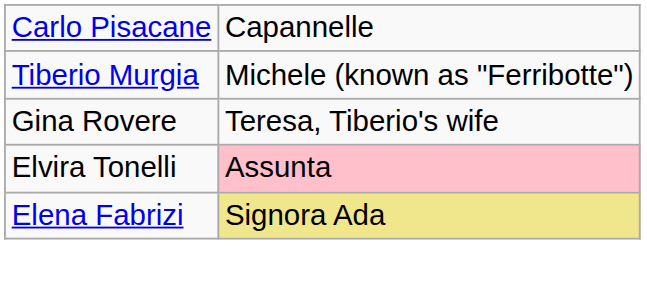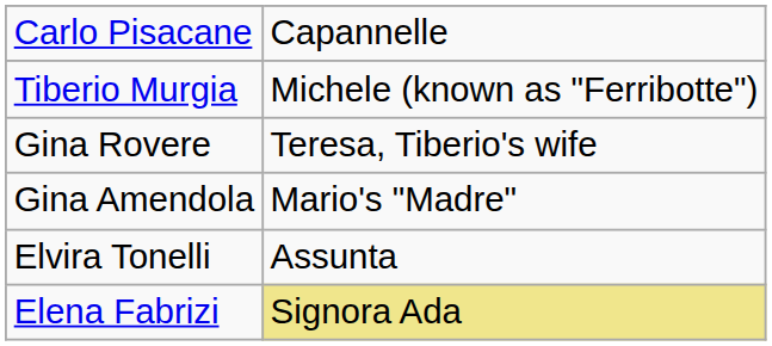+ row: Gina Amendola | Mario's "Madre"
Elvira Tonelli | column 2: pink background -> no background
